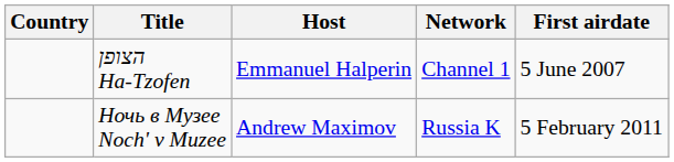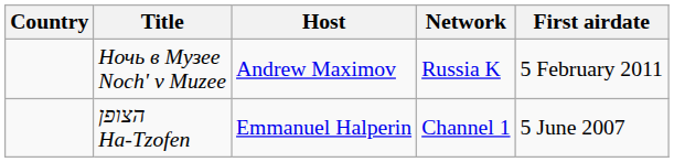rows swapped: הצופן Ha-Tzofen <-> Ночь в Музее Noch' v Muzee
